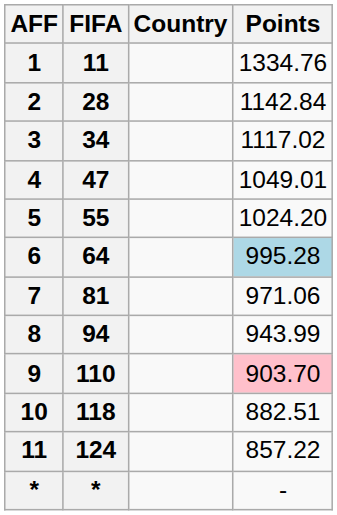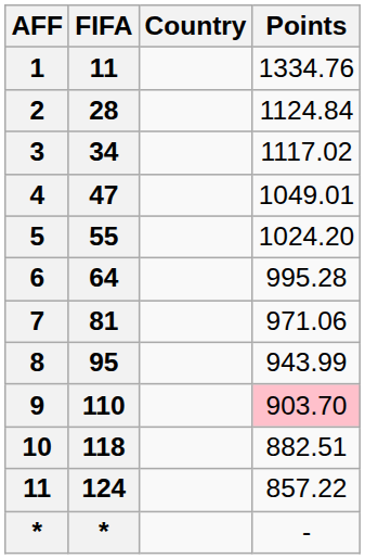2 | Points: 1142.84 -> 1124.84
6 | Points: lightblue background -> no background
8 | FIFA: 94 -> 95
